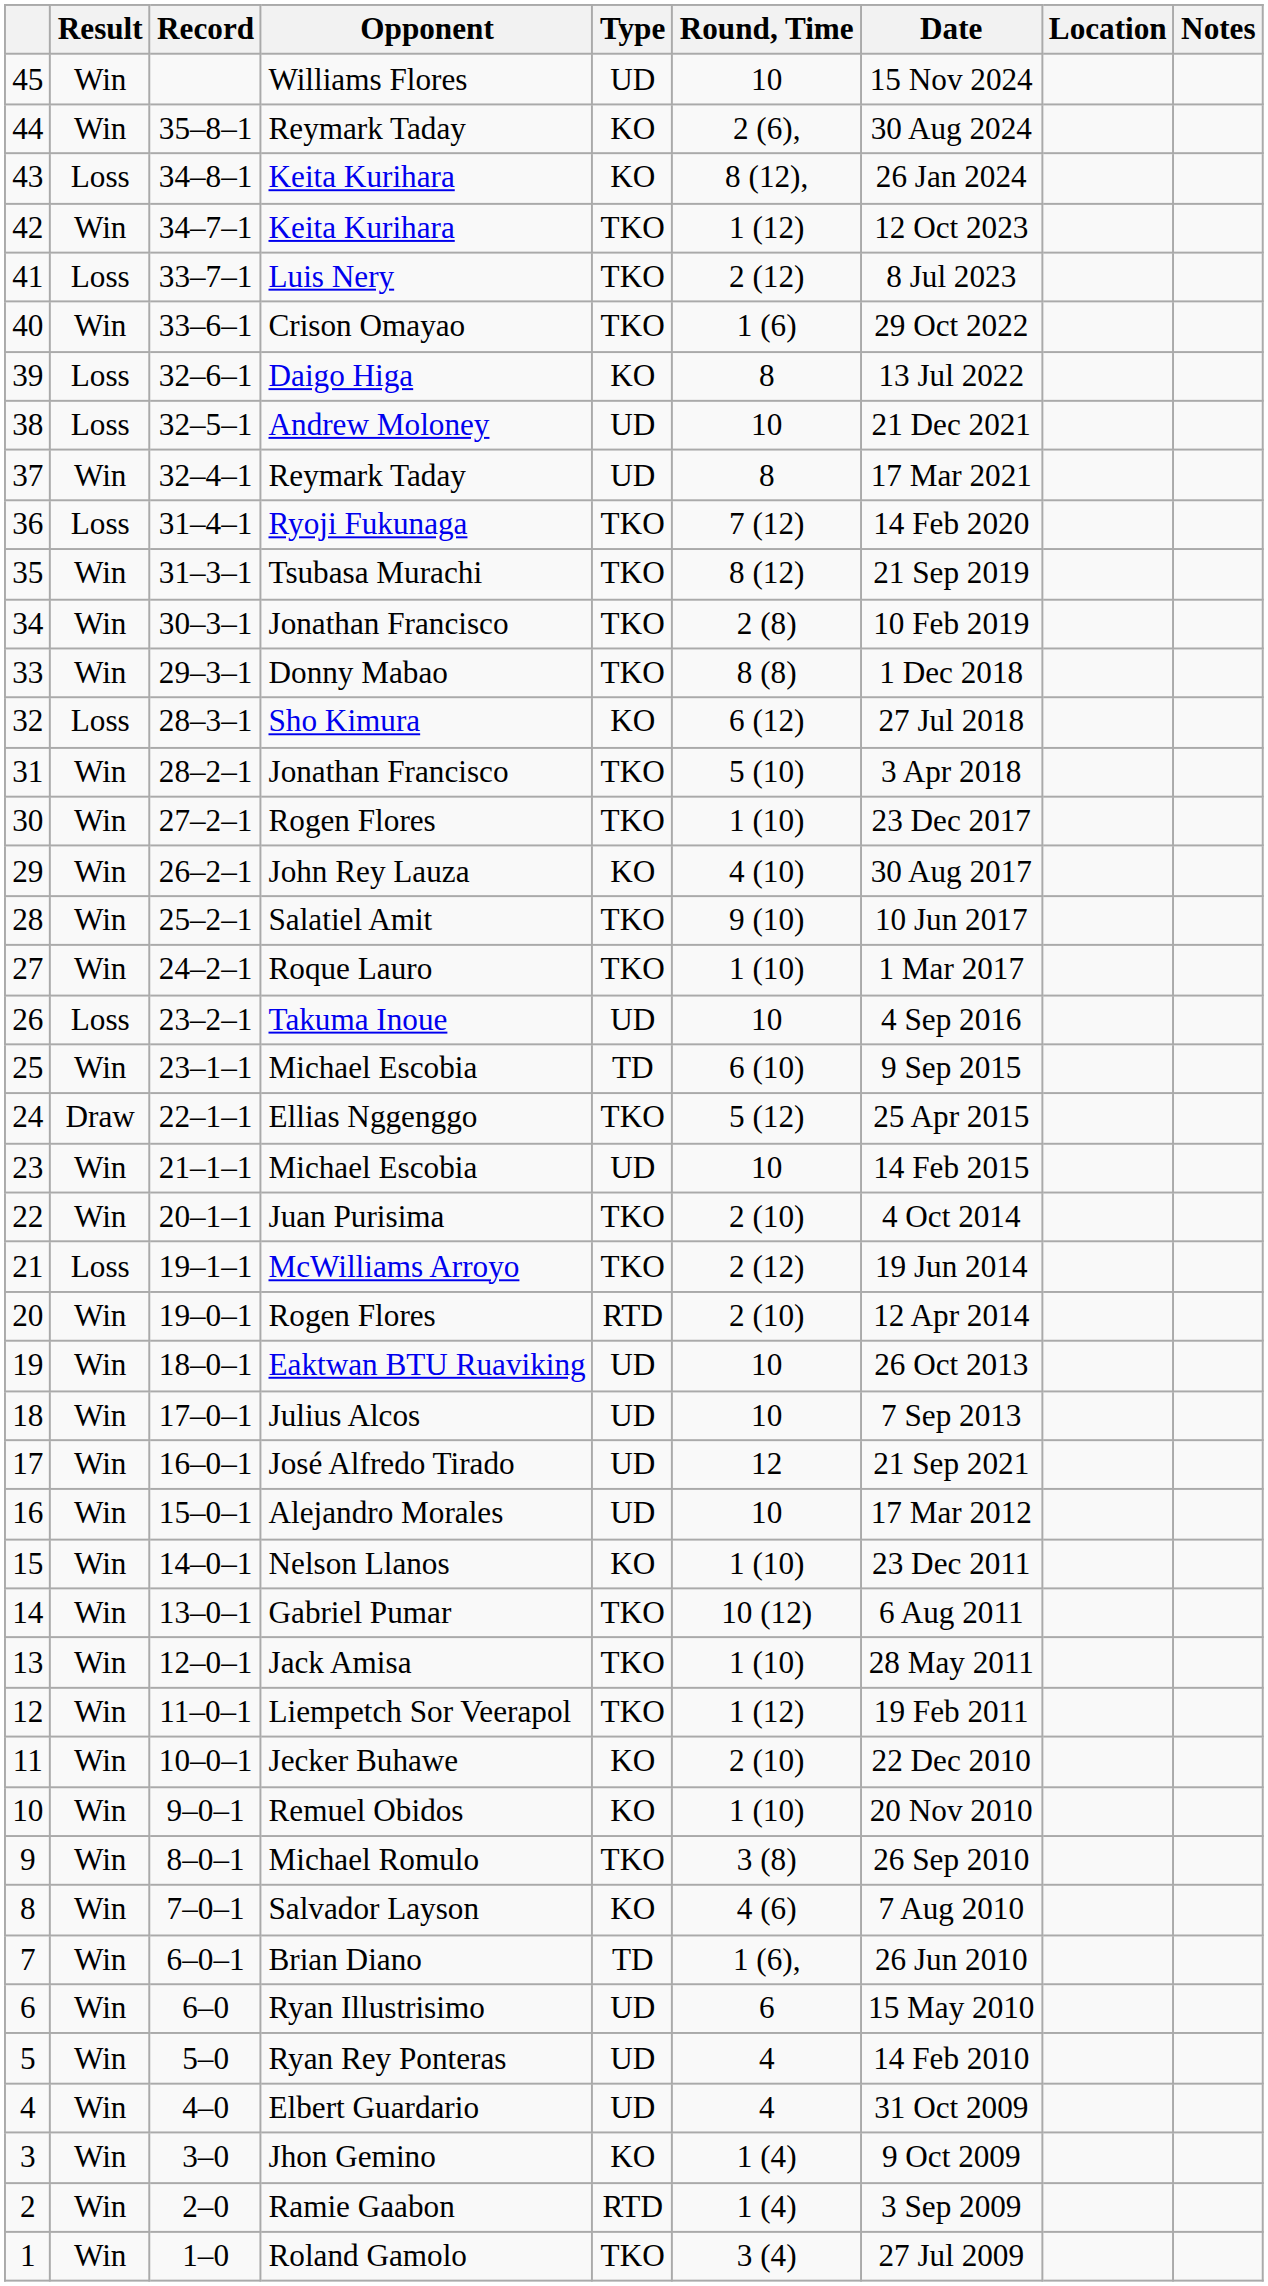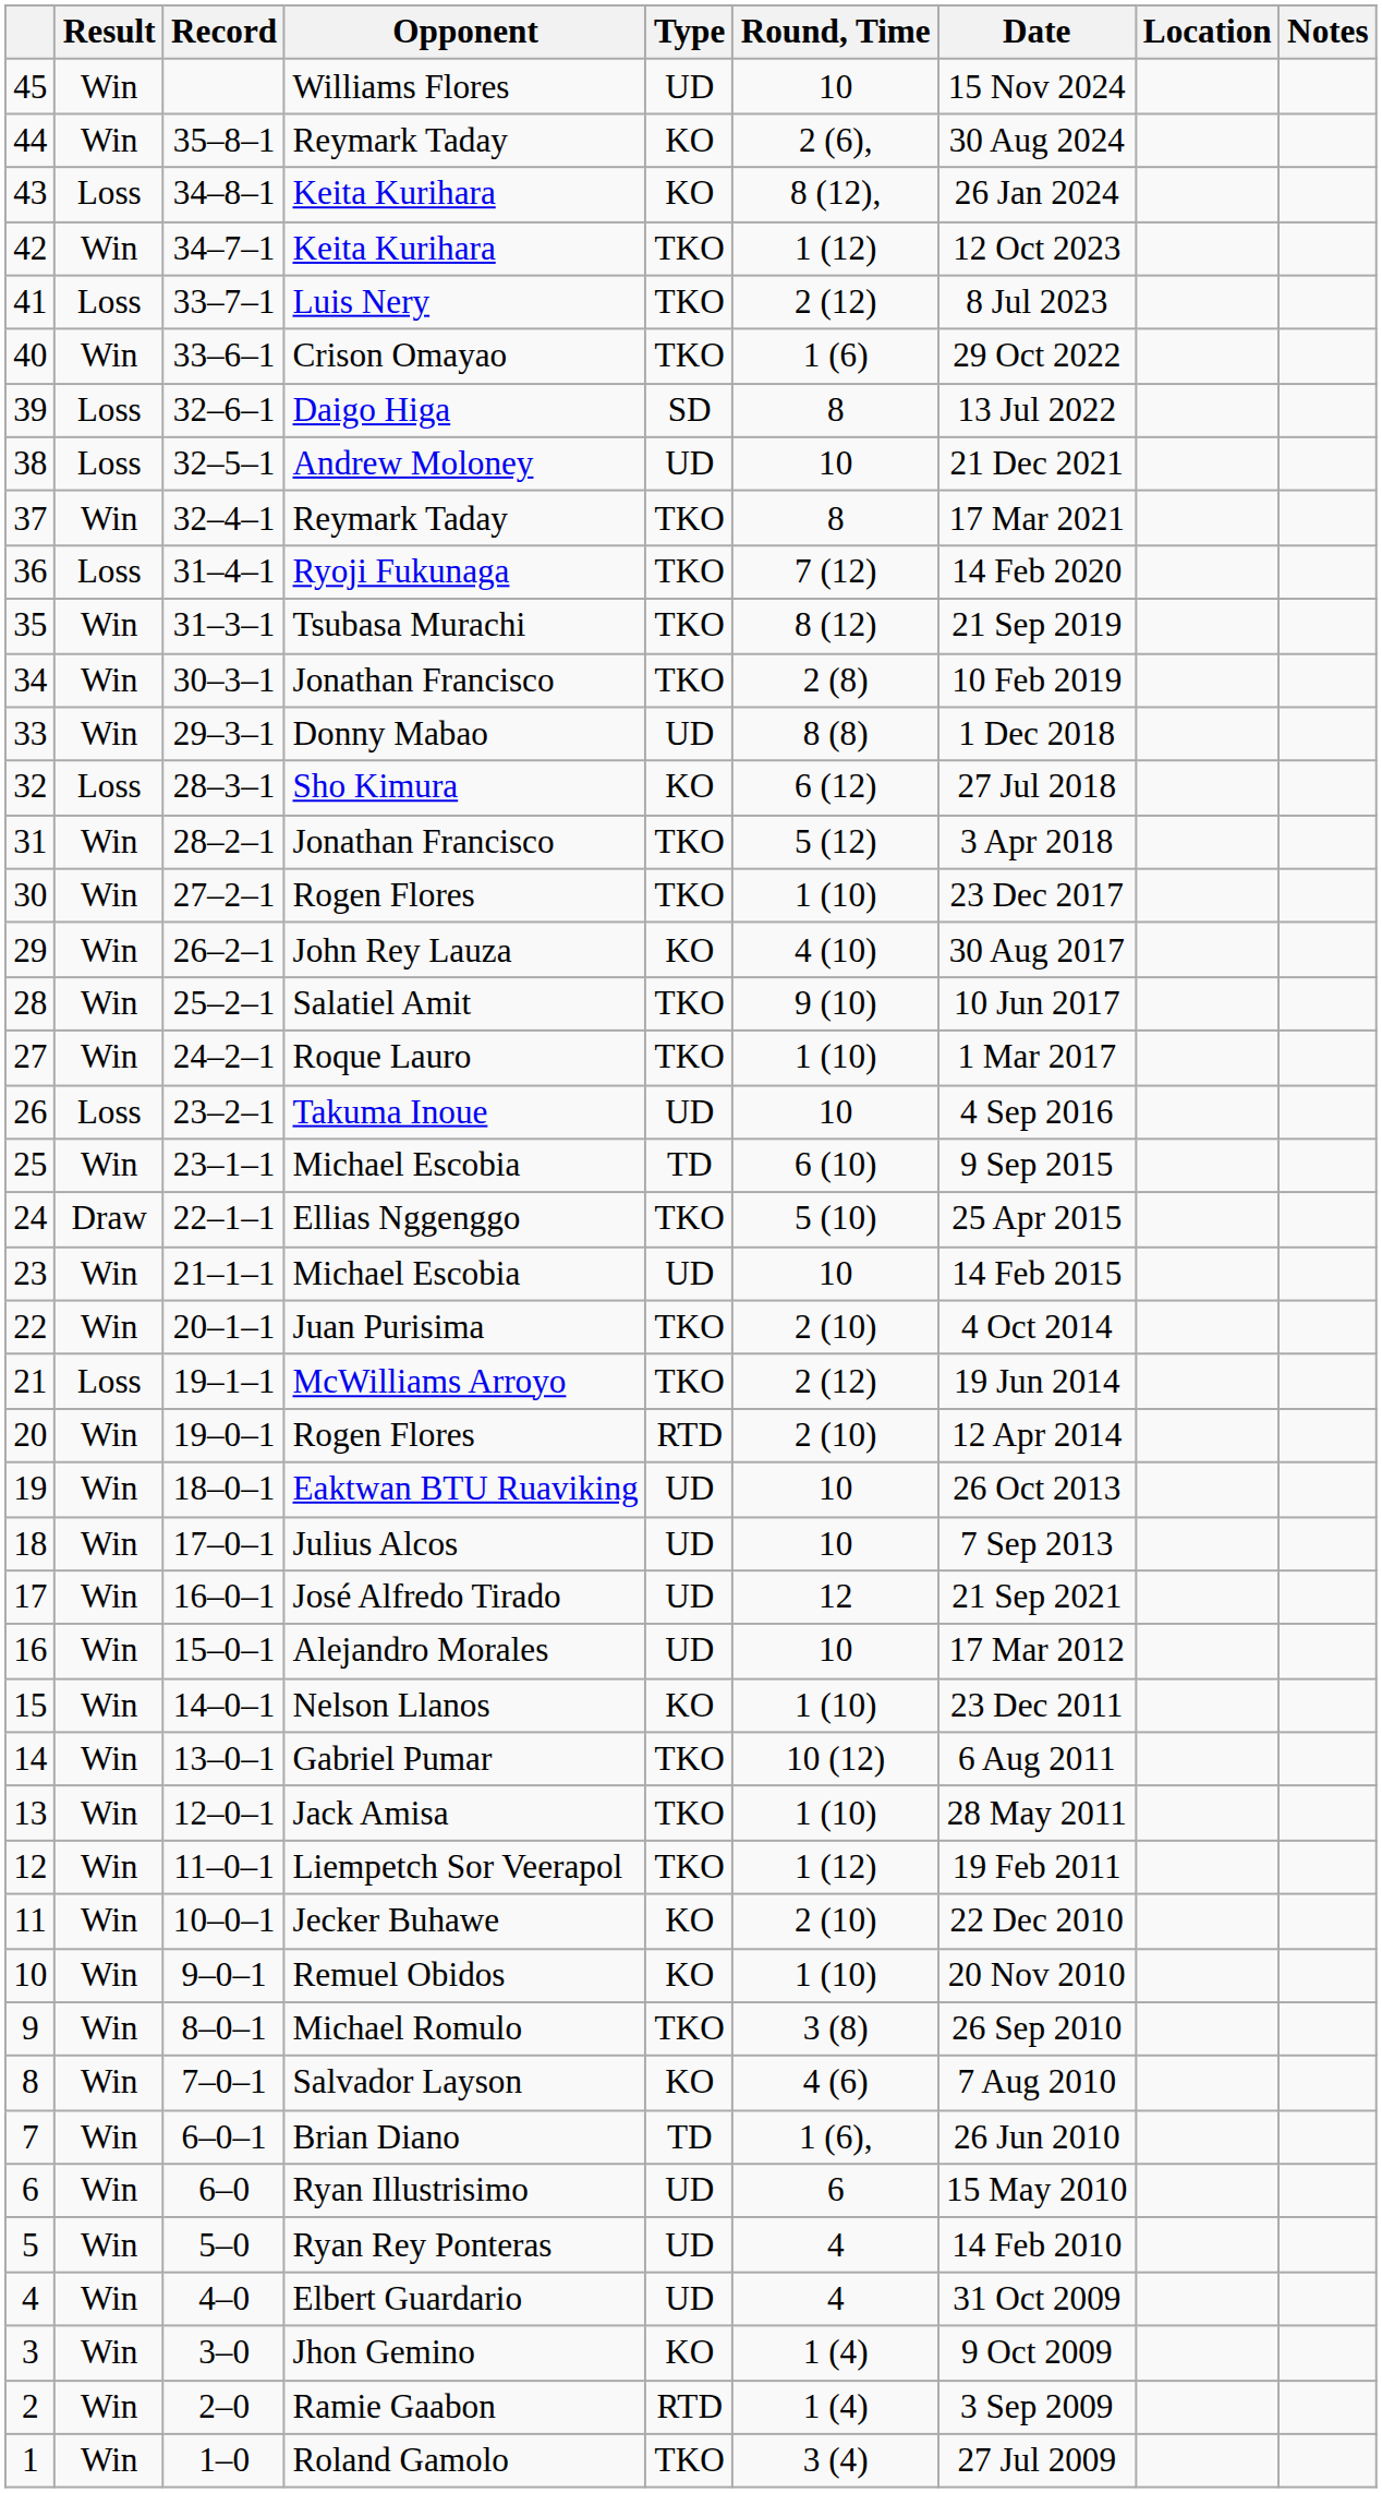39 | Type: KO -> SD
37 | Type: UD -> TKO
33 | Type: TKO -> UD
31 | Round, Time: 5 (10) -> 5 (12)
24 | Round, Time: 5 (12) -> 5 (10)
